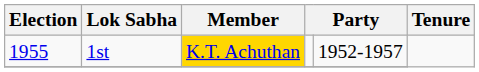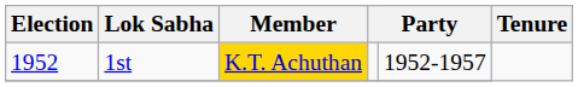1st | Election: 1955 -> 1952
